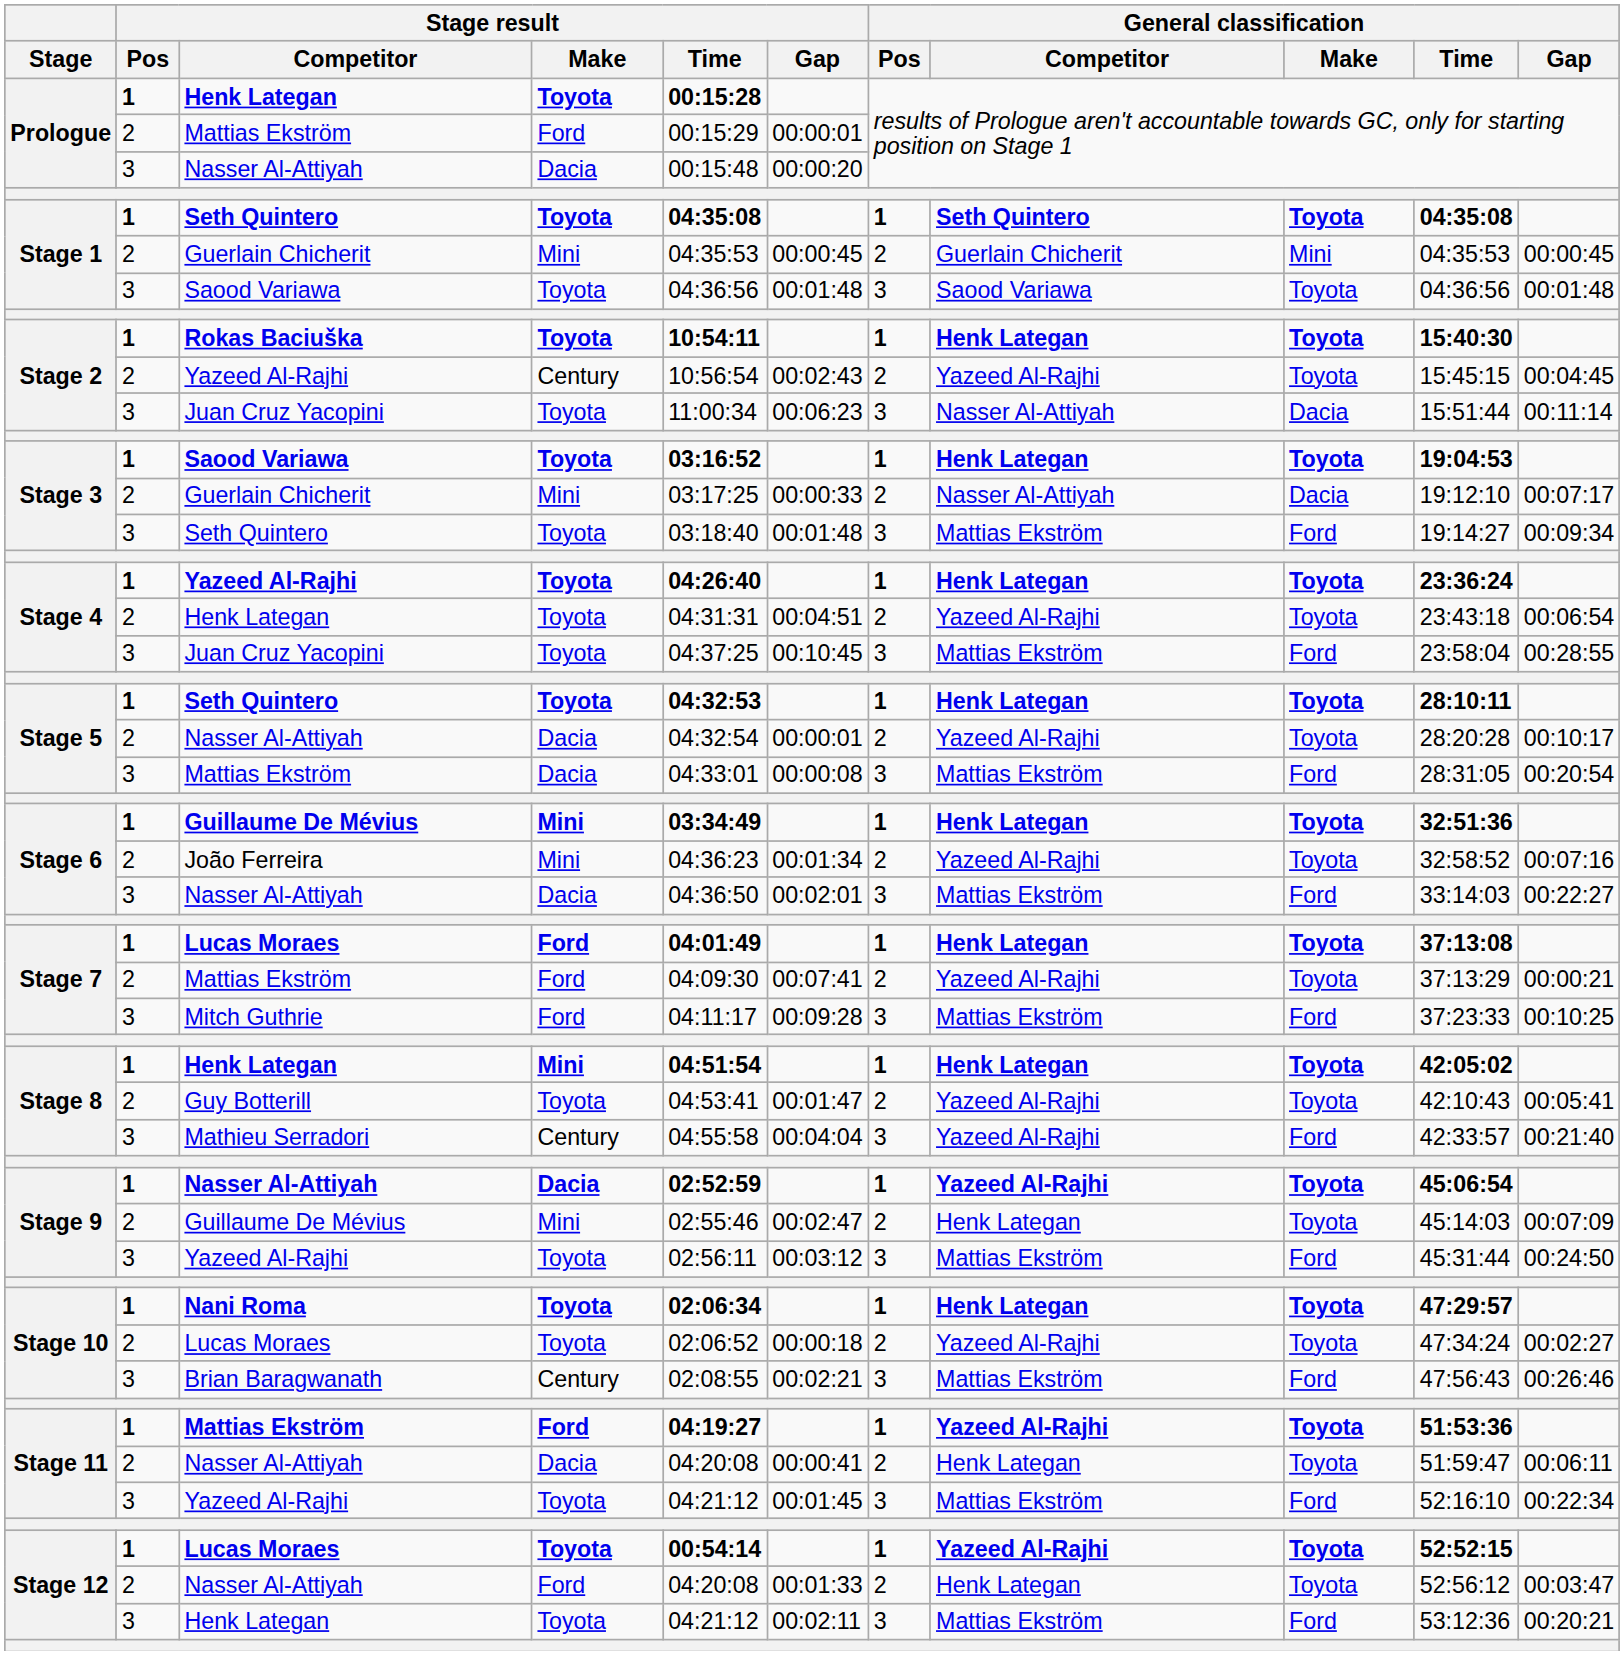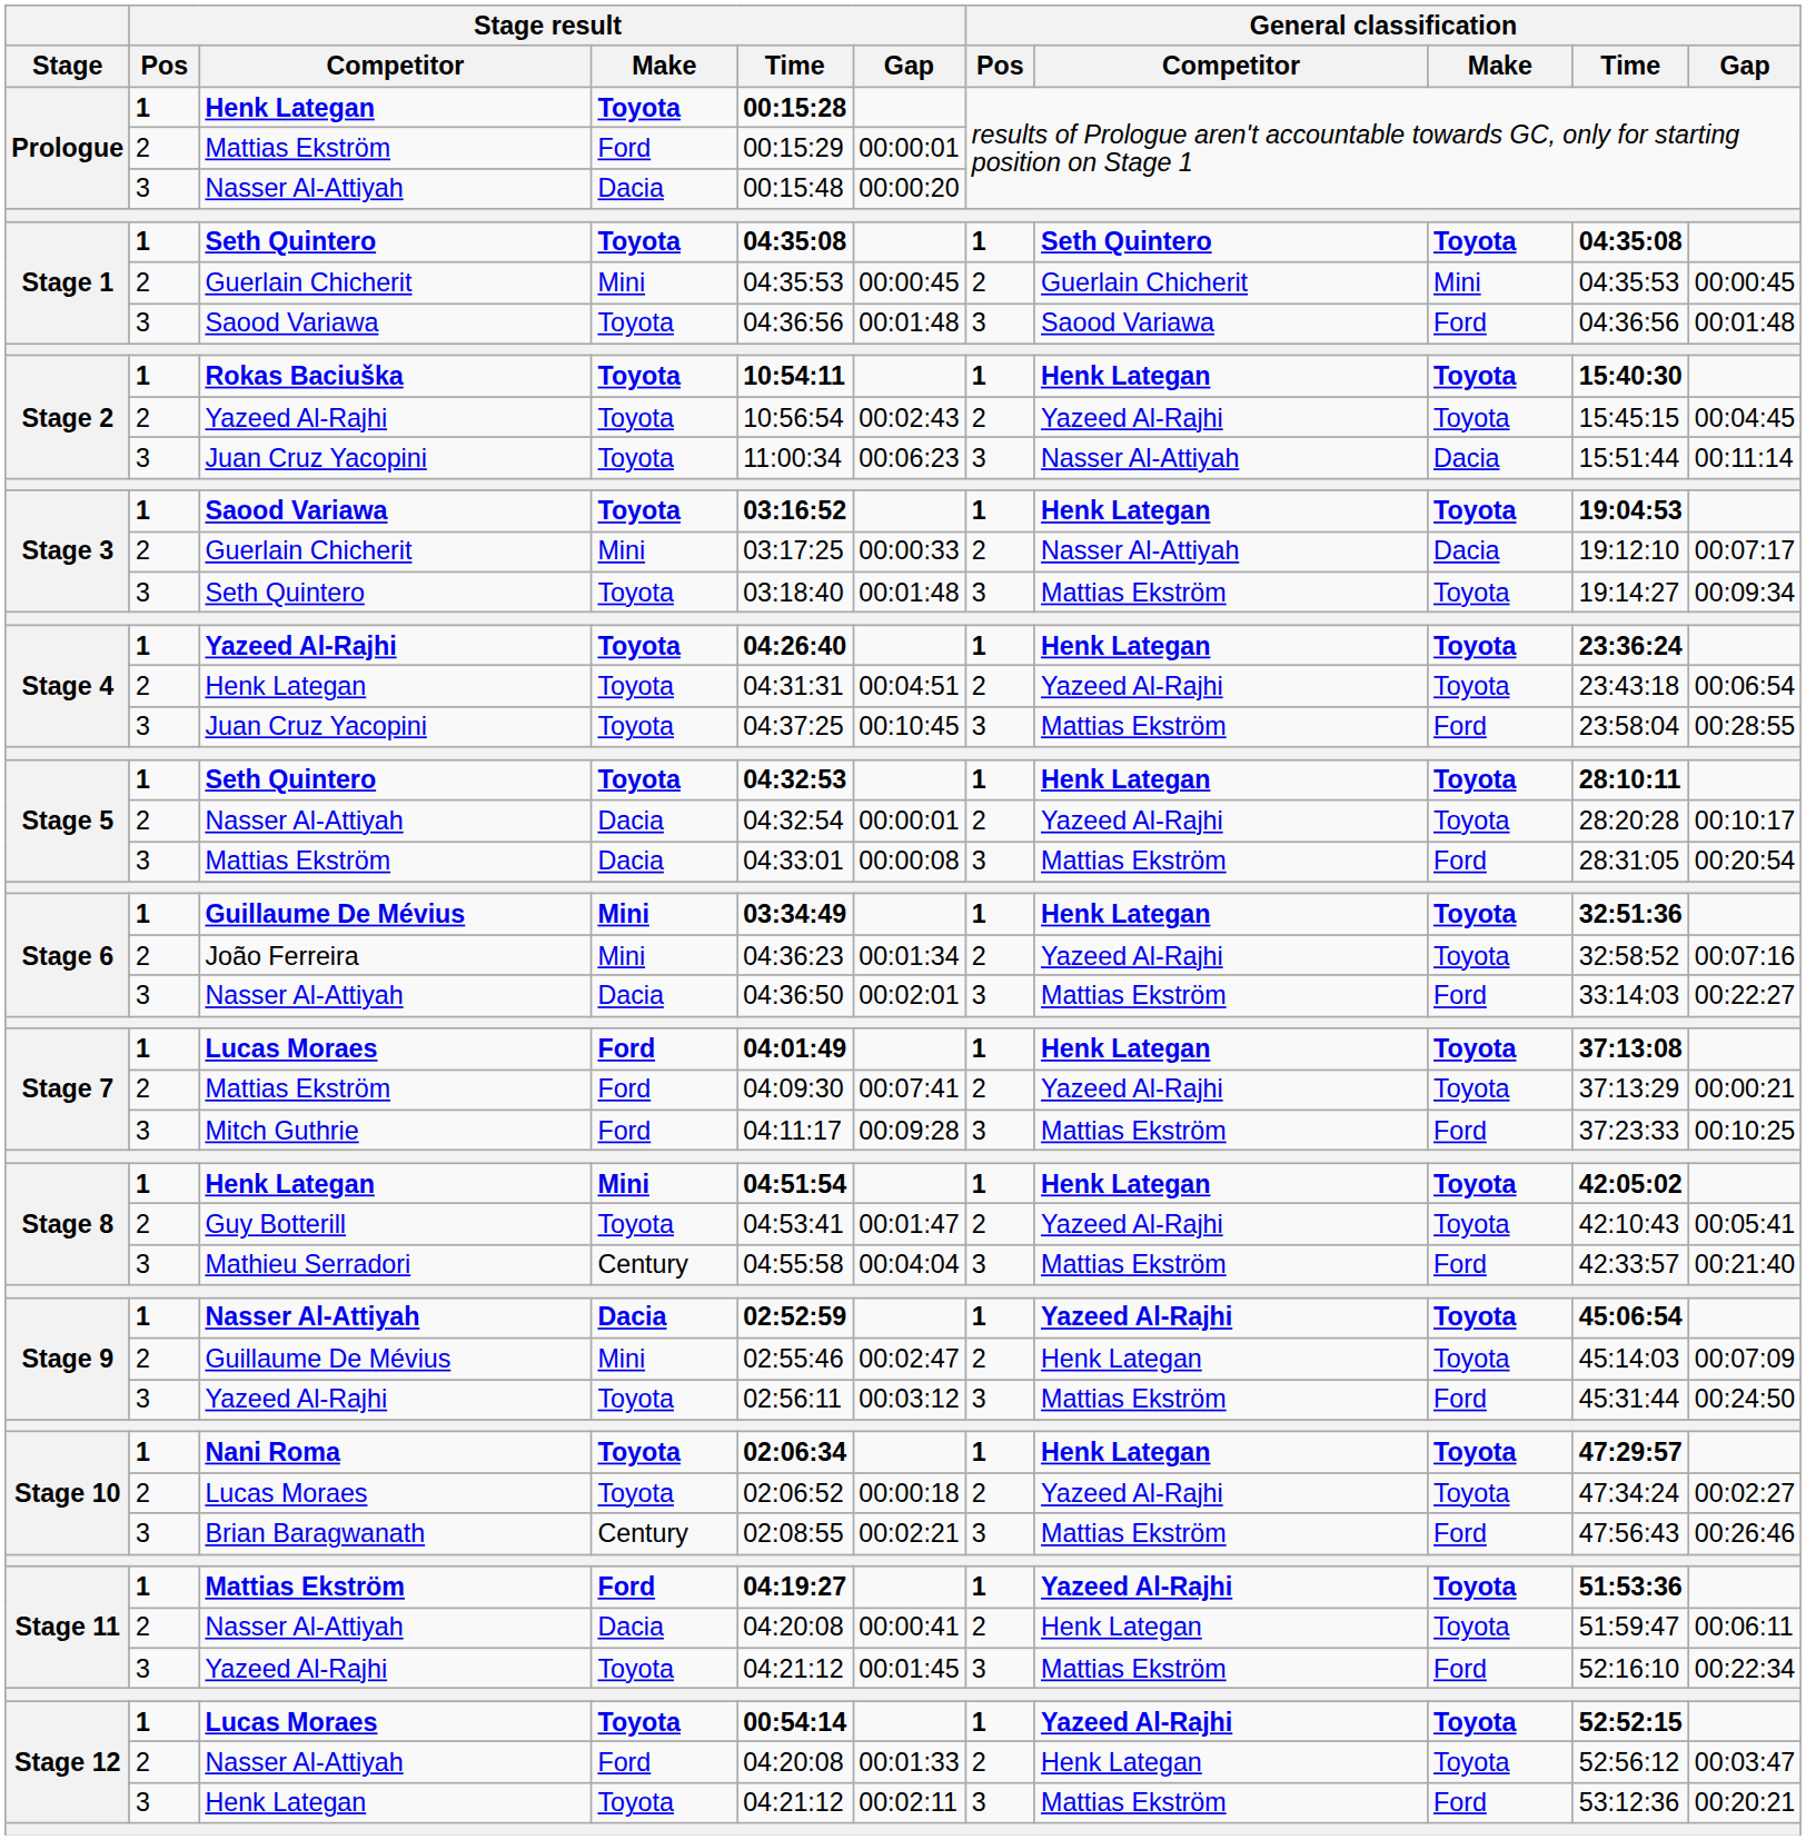Stage 1 / Saood Variawa | General classification / Make: Toyota -> Ford
Stage 2 / Yazeed Al-Rajhi | Stage result / Make: Century -> Toyota
Stage 3 / Seth Quintero | General classification / Make: Ford -> Toyota
Mathieu Serradori | General classification / Competitor: Yazeed Al-Rajhi -> Mattias Ekström
